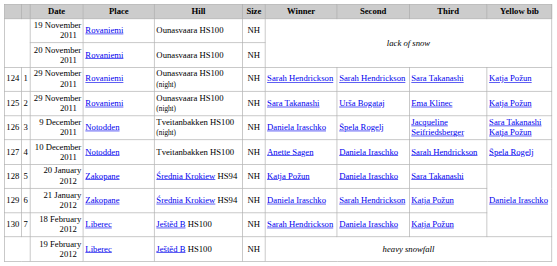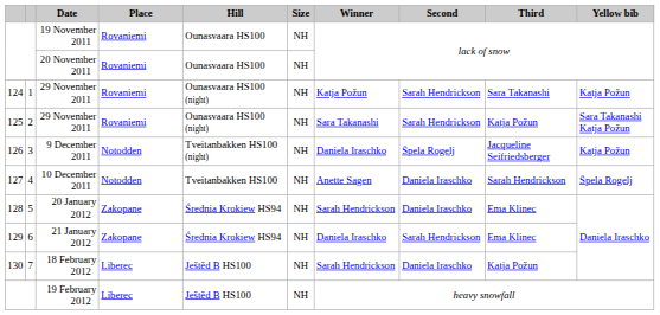124 / 29 November 2011 | Winner: Sarah Hendrickson -> Katja Požun
125 / 29 November 2011 | Second: Urša Bogataj -> Sarah Hendrickson
125 / 29 November 2011 | Third: Ema Klinec -> Katja Požun
125 / 29 November 2011 | Yellow bib: Katja Požun -> Sara Takanashi Katja Požun
9 December 2011 | Yellow bib: Sara Takanashi Katja Požun -> Katja Požun
20 January 2012 | Winner: Katja Požun -> Sarah Hendrickson
20 January 2012 | Third: Sara Takanashi -> Ema Klinec
21 January 2012 | Third: Katja Požun -> Ema Klinec
